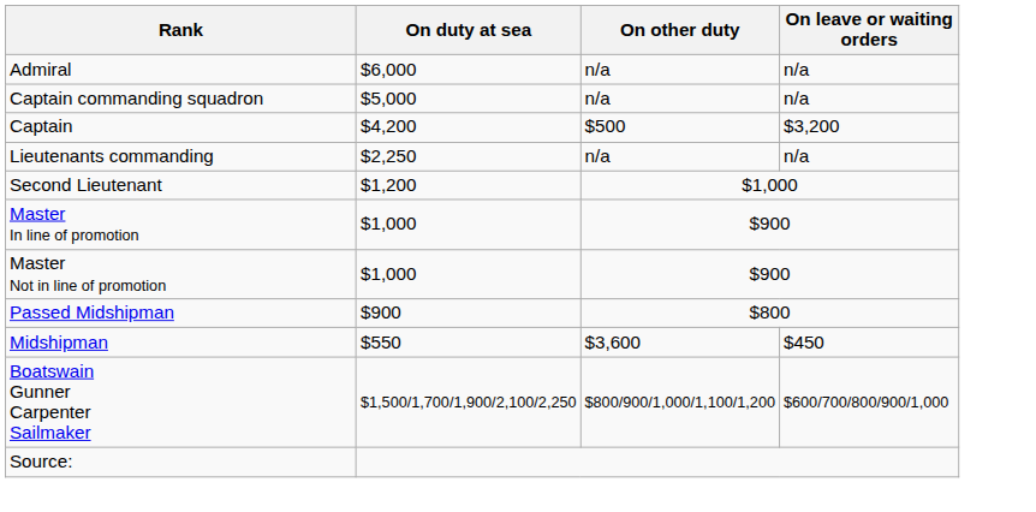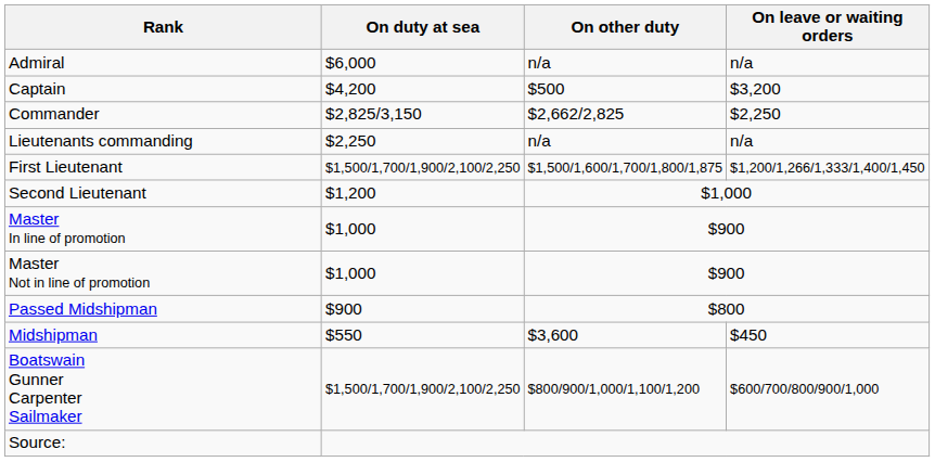- row: Captain commanding squadron | $5,000 | n/a | n/a
+ row: Commander | $2,825/3,150 | $2,662/2,825 | $2,250
+ row: First Lieutenant | $1,500/1,700/1,900/2,100/2,250 | $1,500/1,600/1,700/1,800/1,875 | $1,200/1,266/1,333/1,400/1,450
